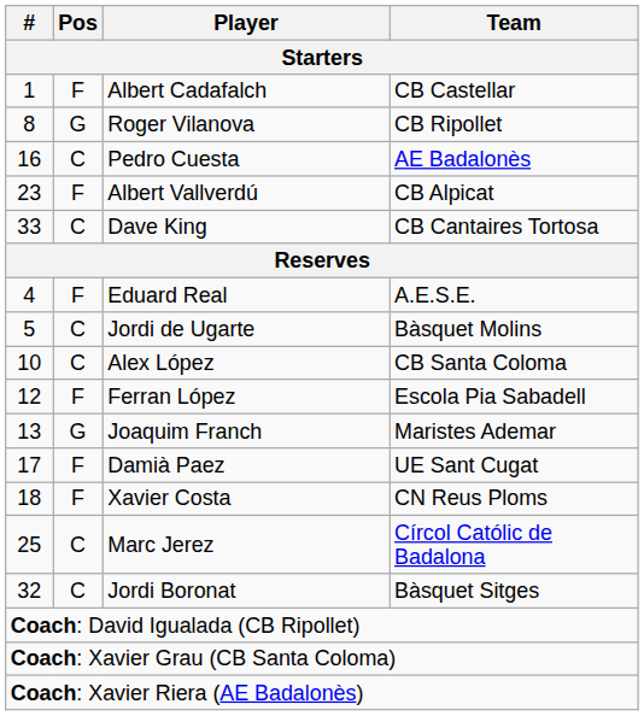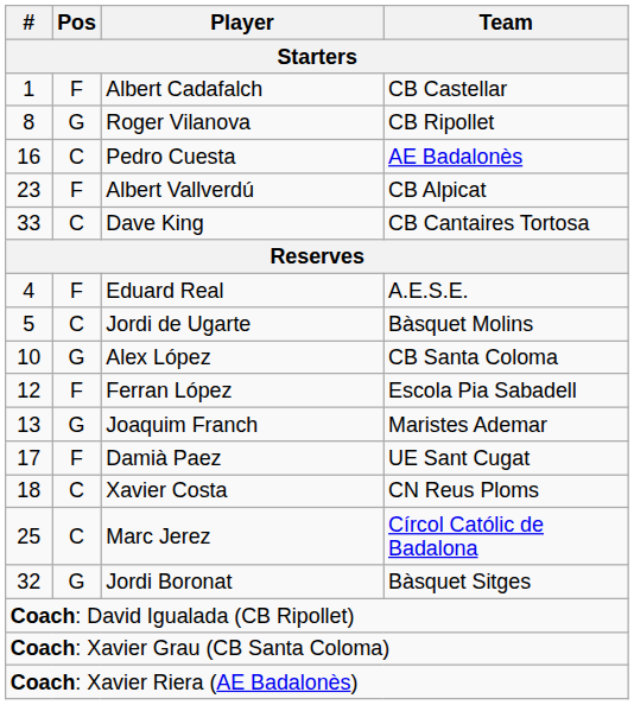Alex López | Pos: C -> G
Xavier Costa | Pos: F -> C
Jordi Boronat | Pos: C -> G
